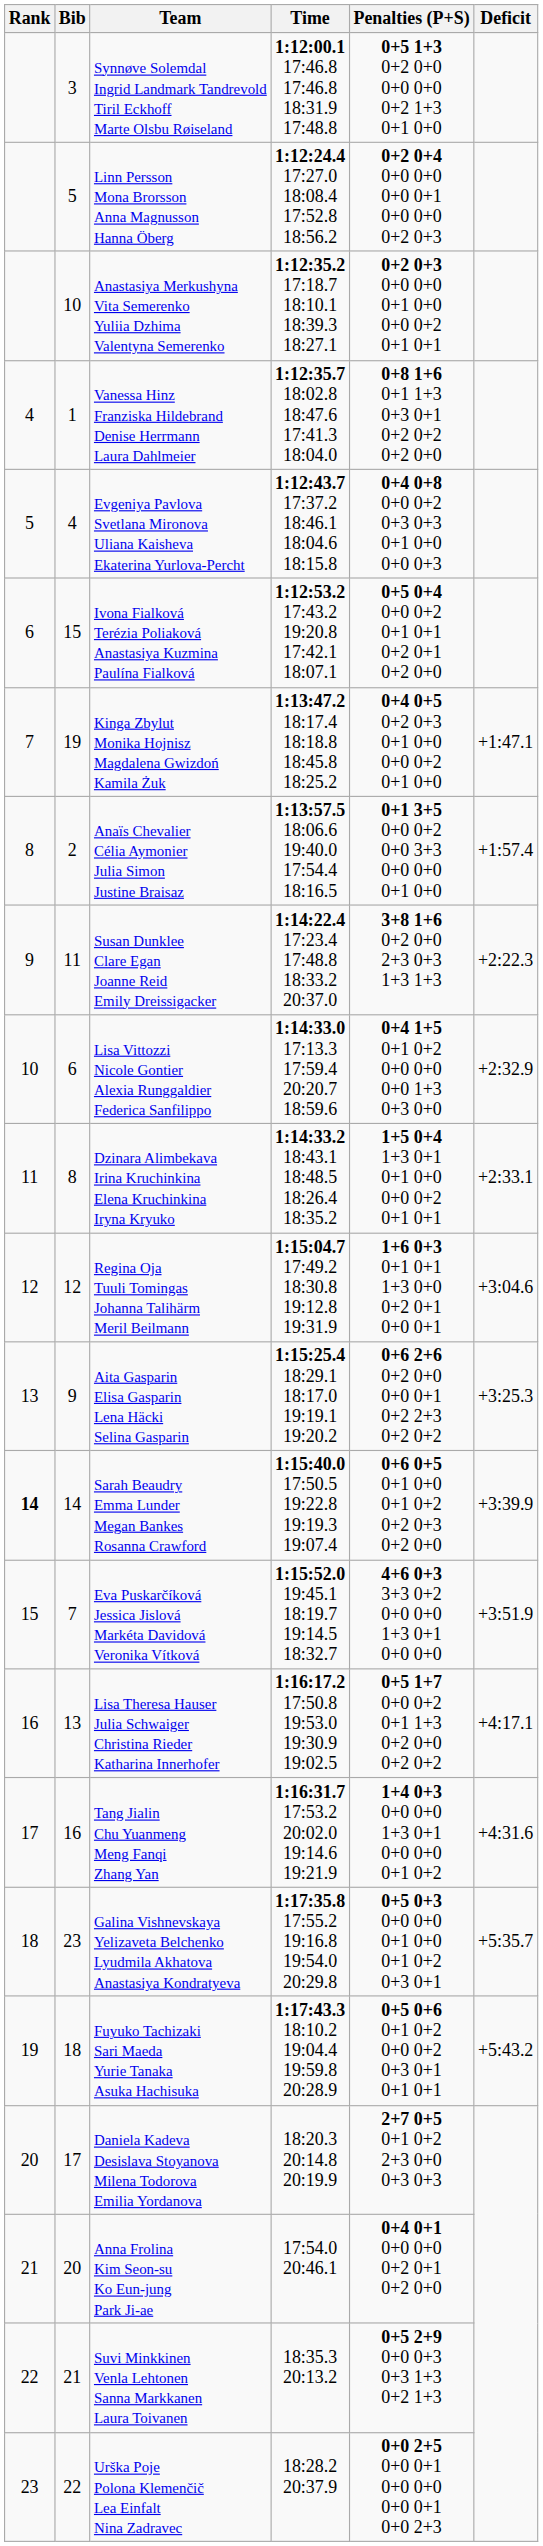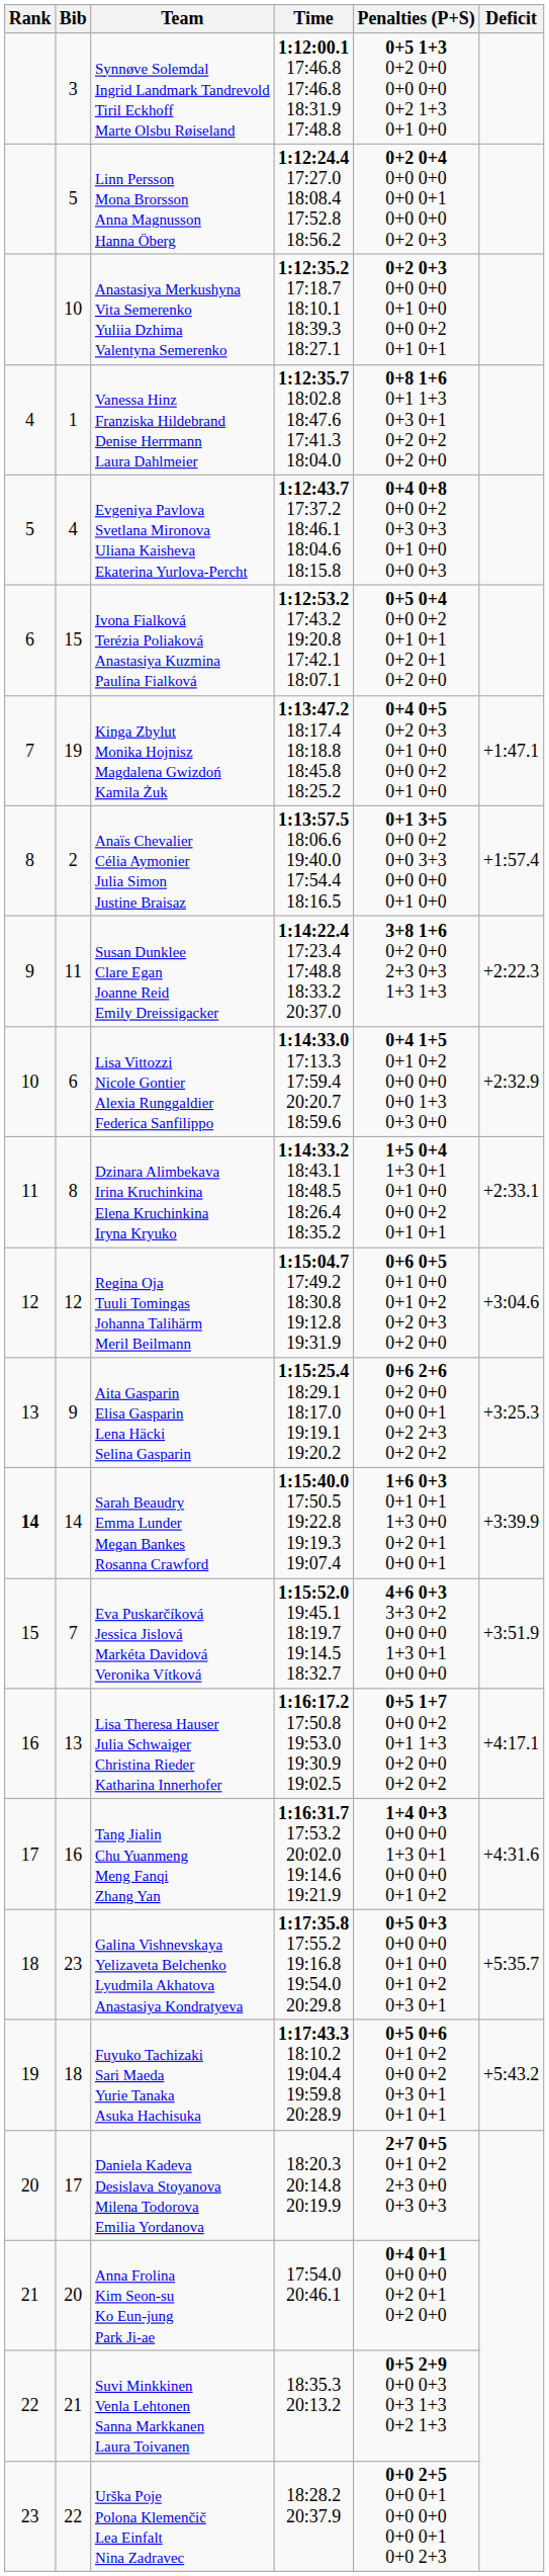Regina Oja Tuuli Tomingas Johanna Talihärm Meril Beilmann | Penalties (P+S): 1+6 0+3 0+1 0+1 1+3 0+0 0+2 0+1 0+0 0+1 -> 0+6 0+5 0+1 0+0 0+1 0+2 0+2 0+3 0+2 0+0
Sarah Beaudry Emma Lunder Megan Bankes Rosanna Crawford | Penalties (P+S): 0+6 0+5 0+1 0+0 0+1 0+2 0+2 0+3 0+2 0+0 -> 1+6 0+3 0+1 0+1 1+3 0+0 0+2 0+1 0+0 0+1
